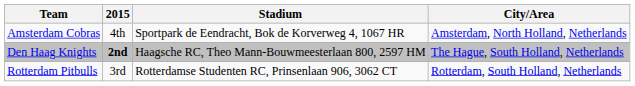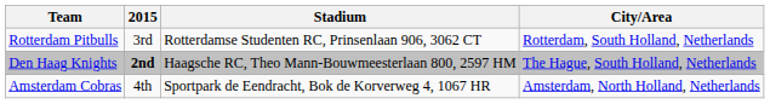rows swapped: Amsterdam Cobras <-> Rotterdam Pitbulls
